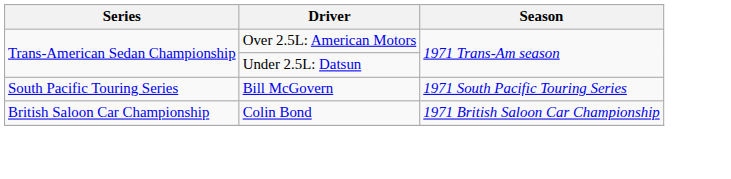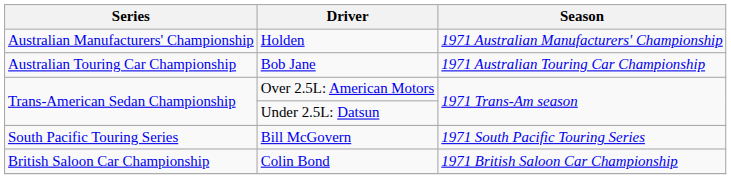+ row: Australian Manufacturers' Championship | Holden | 1971 Australian Manufacturers' Championship
+ row: Australian Touring Car Championship | Bob Jane | 1971 Australian Touring Car Championship
